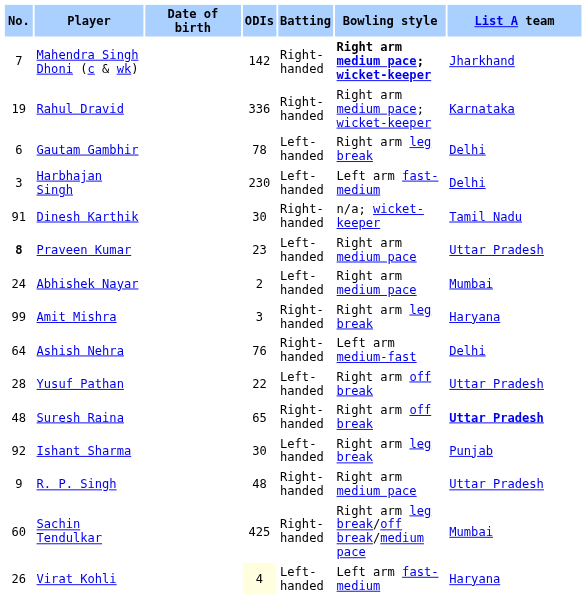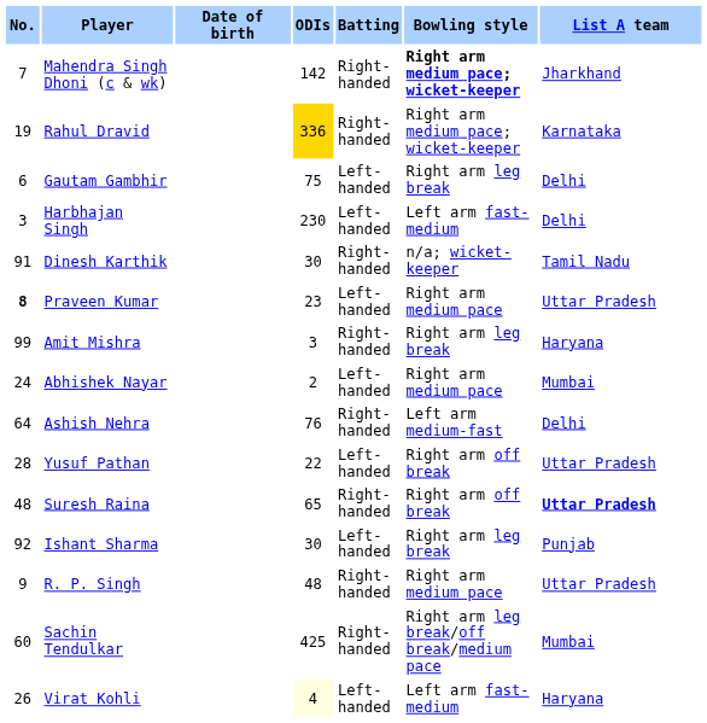Rahul Dravid | ODIs: no background -> gold background
Gautam Gambhir | ODIs: 78 -> 75
rows swapped: Amit Mishra <-> Abhishek Nayar
